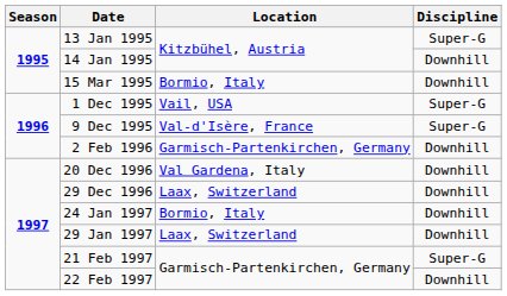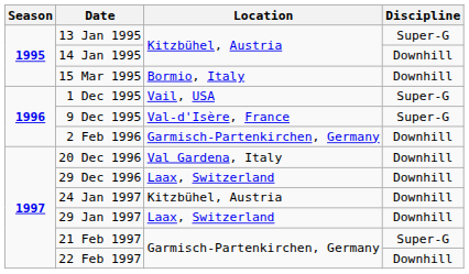24 Jan 1997 | Location: Bormio, Italy -> Kitzbühel, Austria
